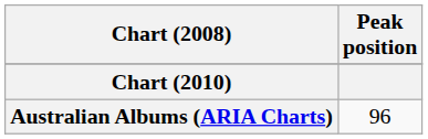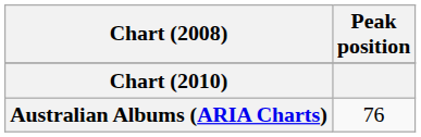Australian Albums (ARIA Charts) | Peak position: 96 -> 76
